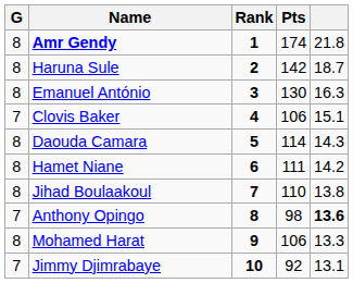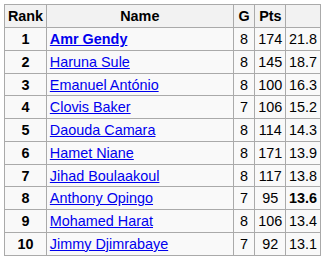columns swapped: Rank <-> G
Haruna Sule | Pts: 142 -> 145
Emanuel António | Pts: 130 -> 100
Clovis Baker | column 5: 15.1 -> 15.2
Hamet Niane | Pts: 111 -> 171
Hamet Niane | column 5: 14.2 -> 13.9
Jihad Boulaakoul | Pts: 110 -> 117
Anthony Opingo | Pts: 98 -> 95
Mohamed Harat | column 5: 13.3 -> 13.4
